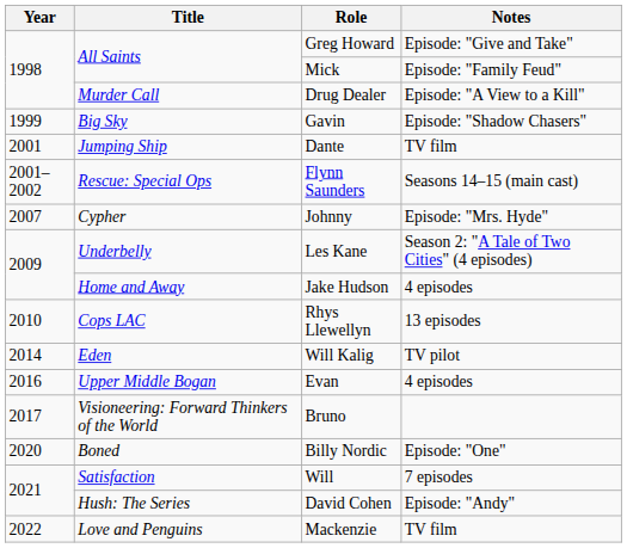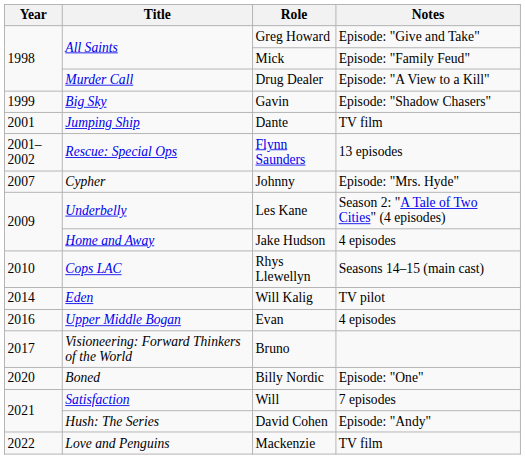Flynn Saunders | Notes: Seasons 14–15 (main cast) -> 13 episodes
Rhys Llewellyn | Notes: 13 episodes -> Seasons 14–15 (main cast)
